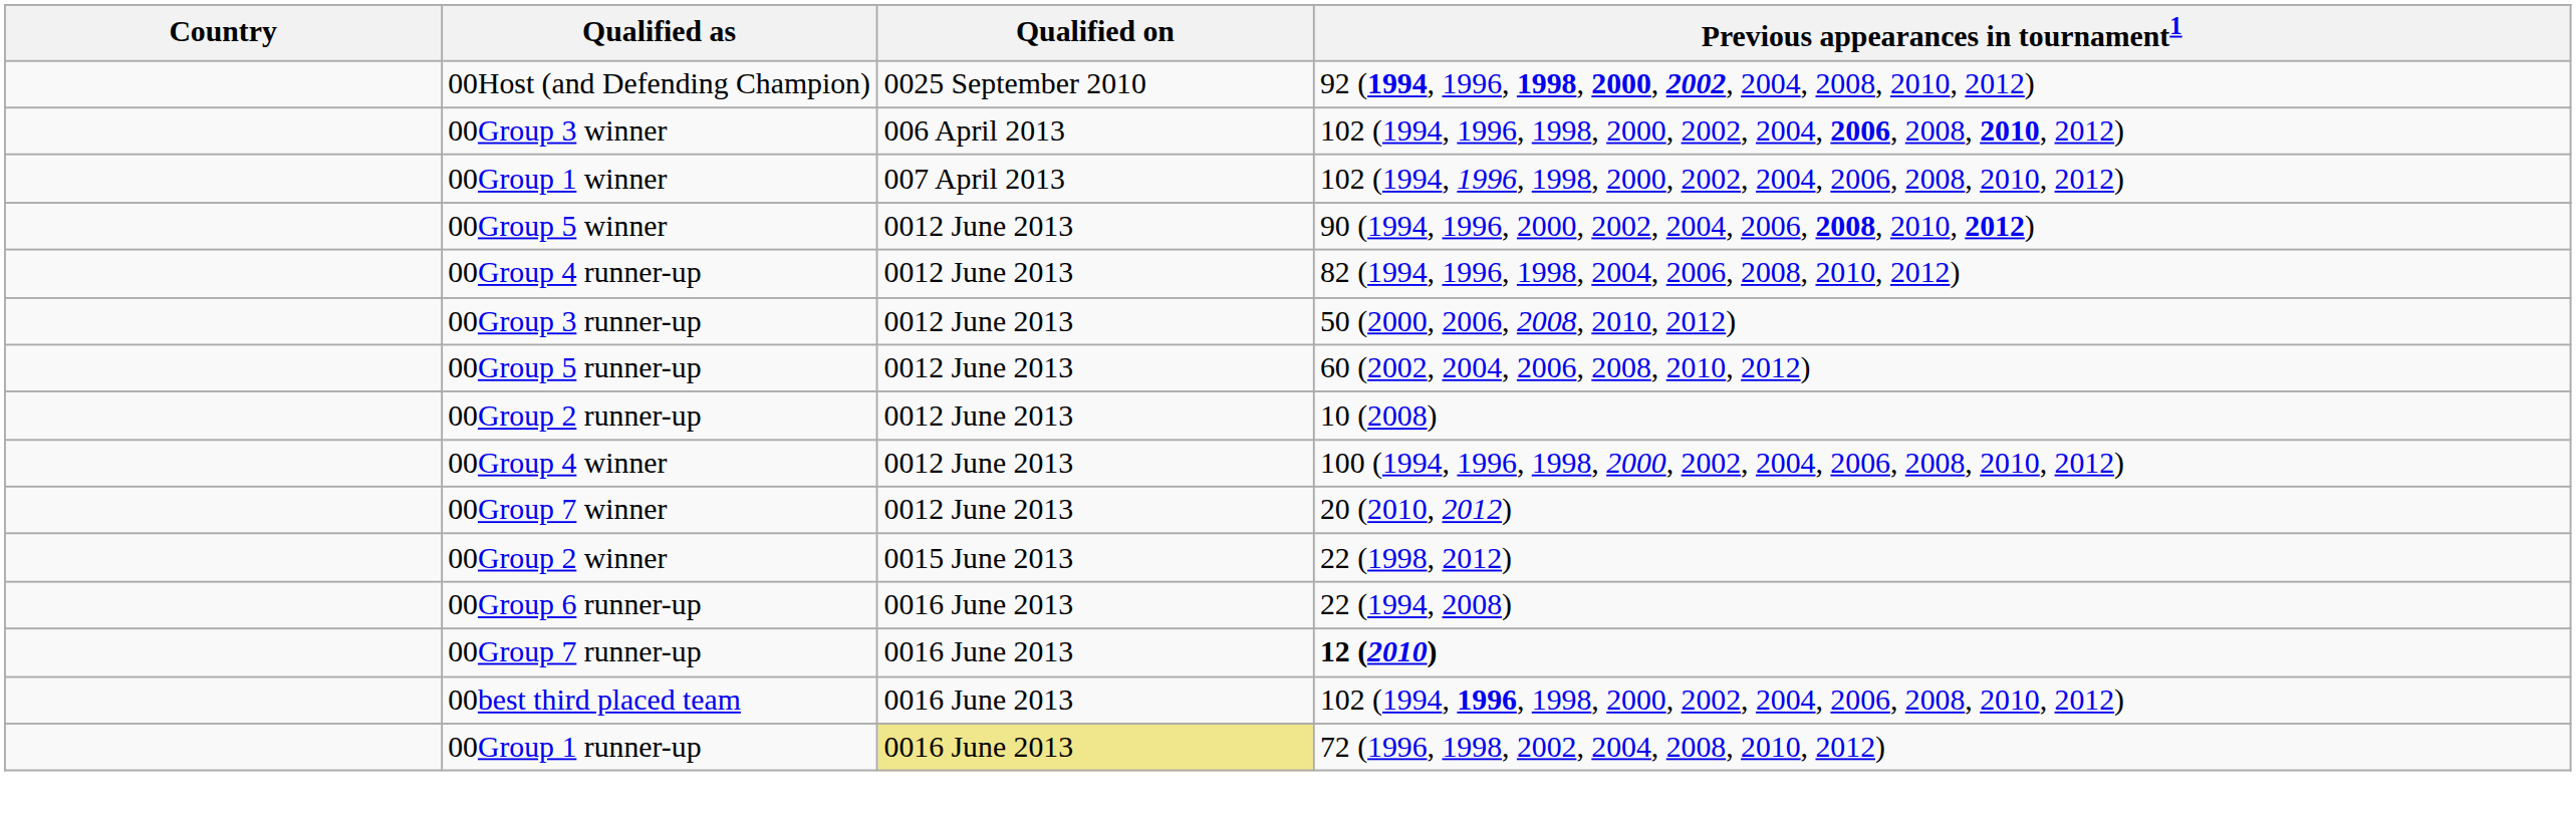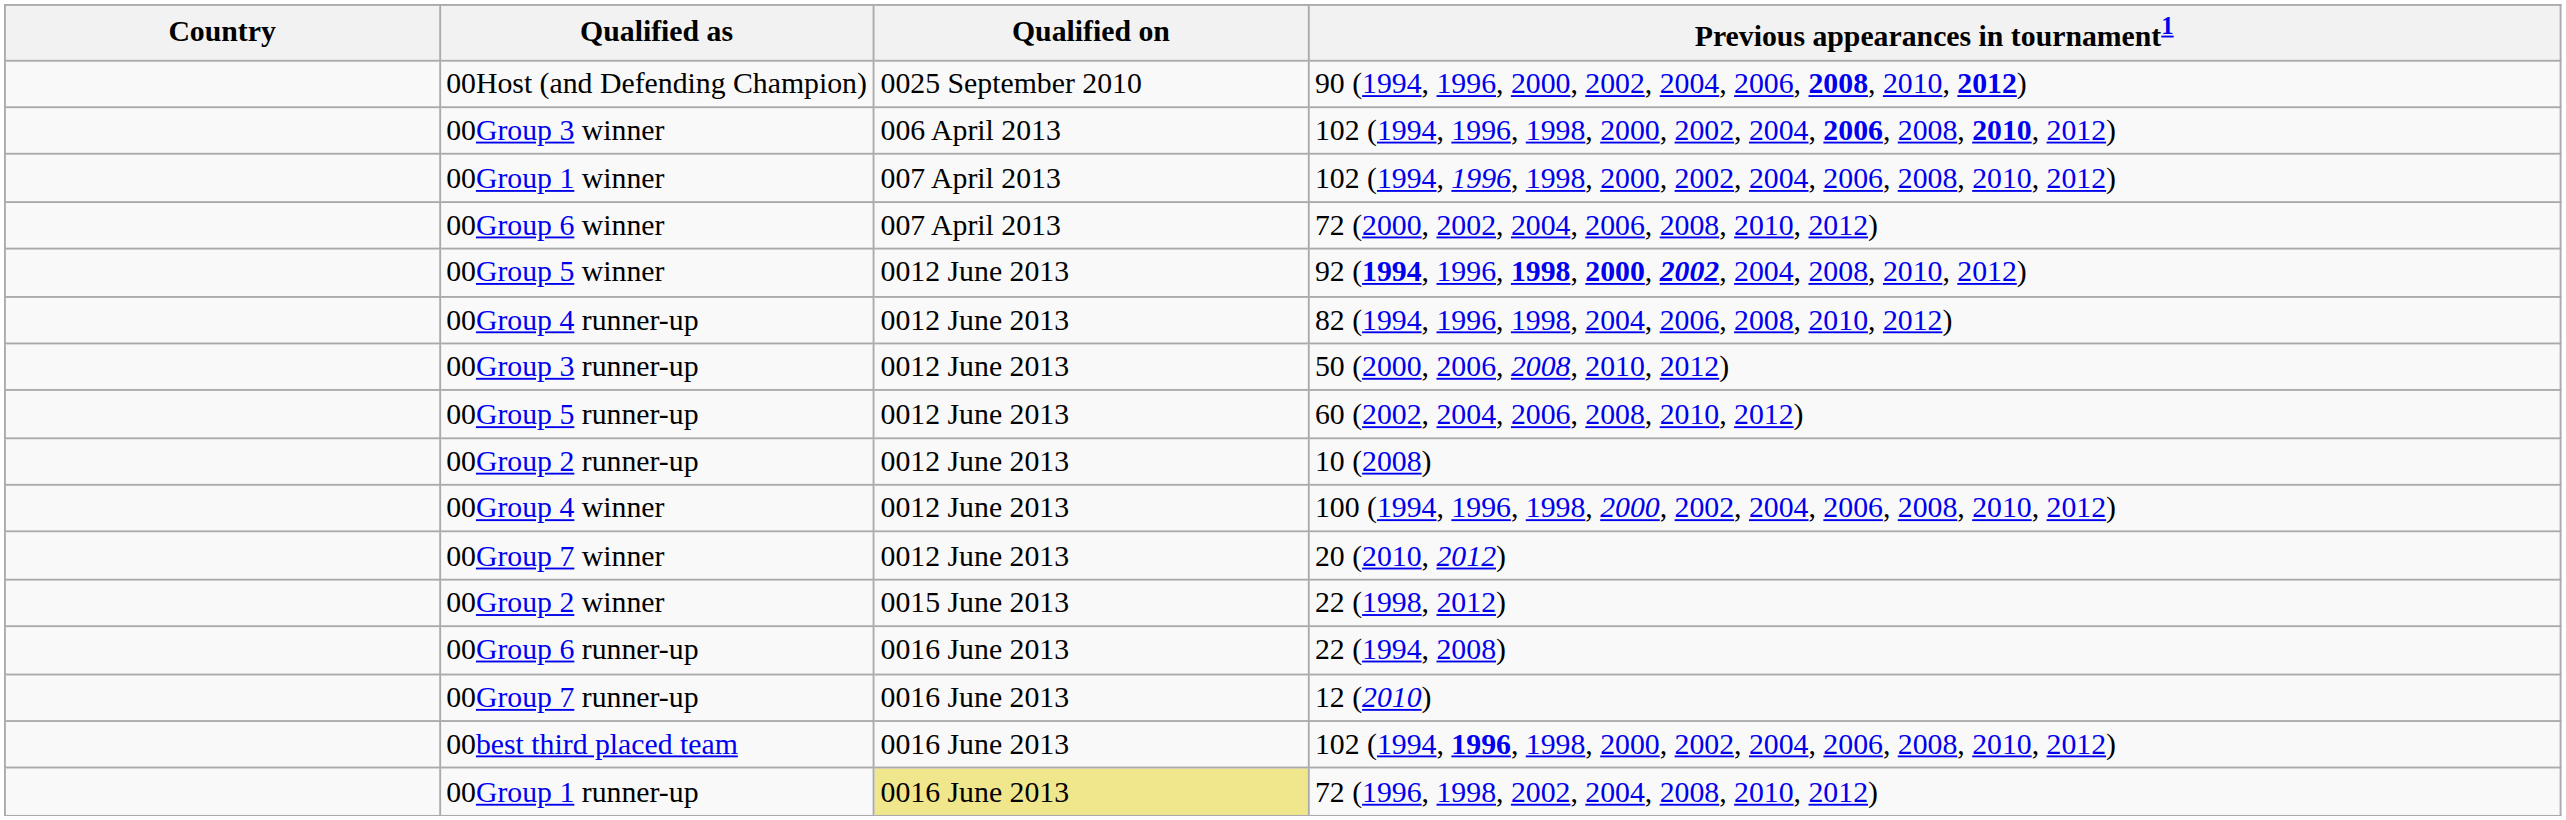00Host (and Defending Champion) | Previous appearances in tournament1: 92 (1994, 1996, 1998, 2000, 2002, 2004, 2008, 2010, 2012) -> 90 (1994, 1996, 2000, 2002, 2004, 2006, 2008, 2010, 2012)
+ row: 00Group 6 winner | 007 April 2013 | 72 (2000, 2002, 2004, 2006, 2008, 2010, 2012)
00Group 5 winner | Previous appearances in tournament1: 90 (1994, 1996, 2000, 2002, 2004, 2006, 2008, 2010, 2012) -> 92 (1994, 1996, 1998, 2000, 2002, 2004, 2008, 2010, 2012)
00Group 7 runner-up | Previous appearances in tournament1: bold -> normal
